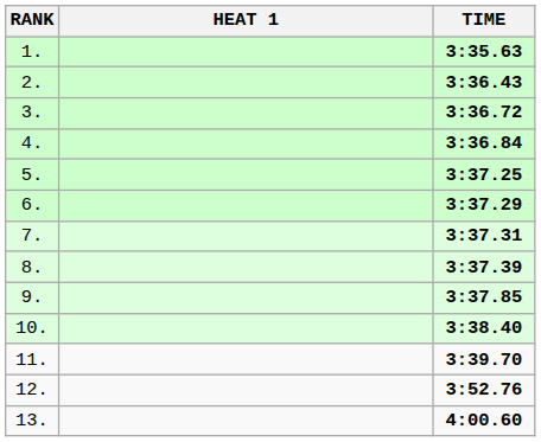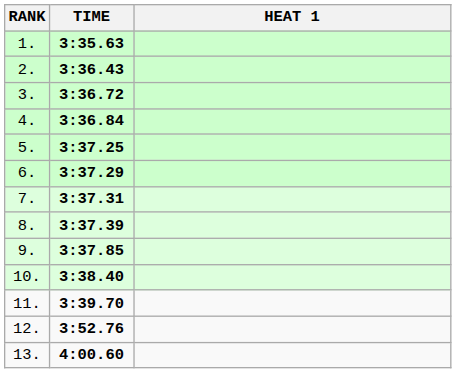columns swapped: HEAT 1 <-> TIME
